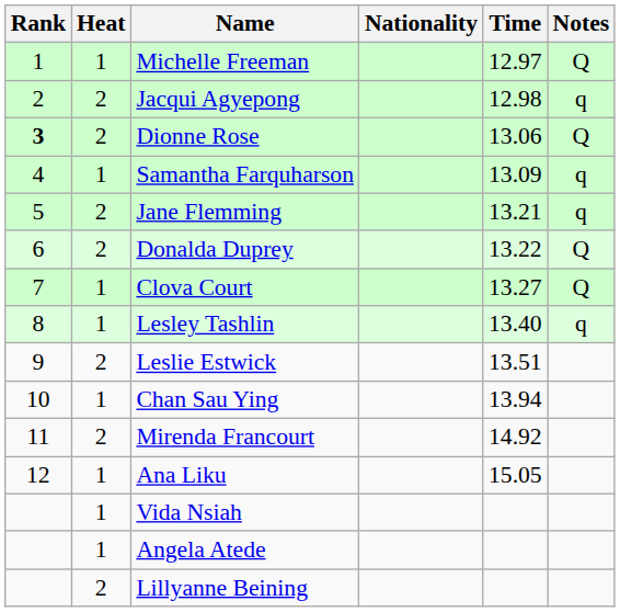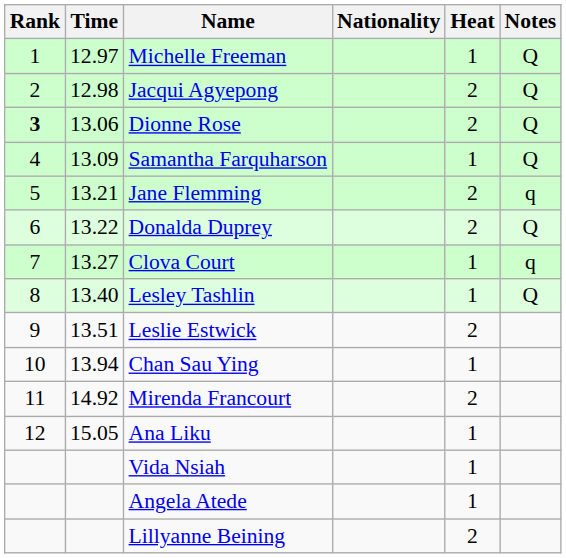columns swapped: Heat <-> Time
Jacqui Agyepong | Notes: q -> Q
Samantha Farquharson | Notes: q -> Q
Clova Court | Notes: Q -> q
Lesley Tashlin | Notes: q -> Q
